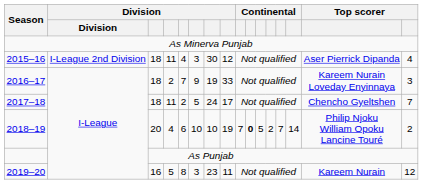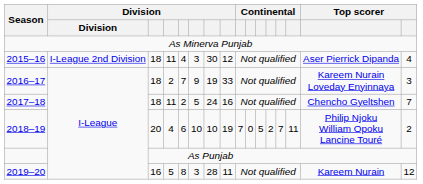2017–18 | column 8: 17 -> 16
2018–19 | column 10: bold -> normal
2018–19 | column 14: 14 -> 11
2019–20 | column 7: 23 -> 28
